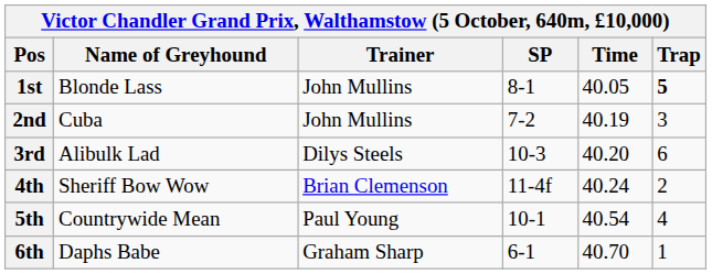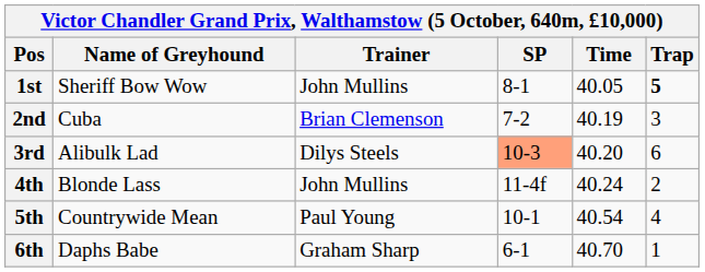1st | Name of Greyhound: Blonde Lass -> Sheriff Bow Wow
2nd | Trainer: John Mullins -> Brian Clemenson
3rd | SP: no background -> lightsalmon background
4th | Name of Greyhound: Sheriff Bow Wow -> Blonde Lass
4th | Trainer: Brian Clemenson -> John Mullins
